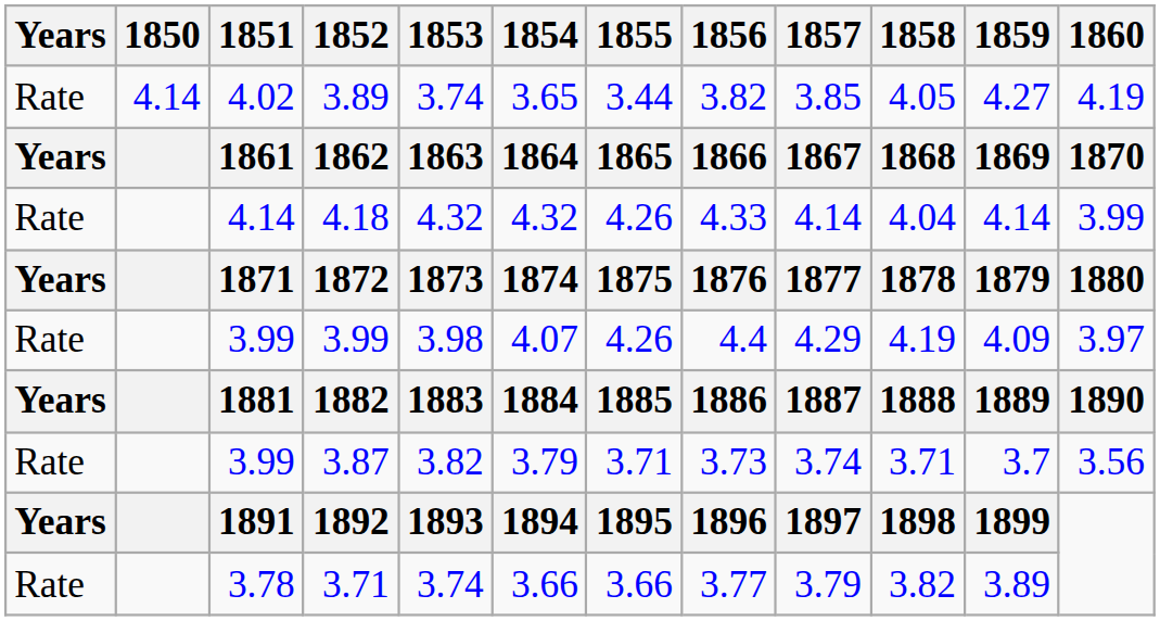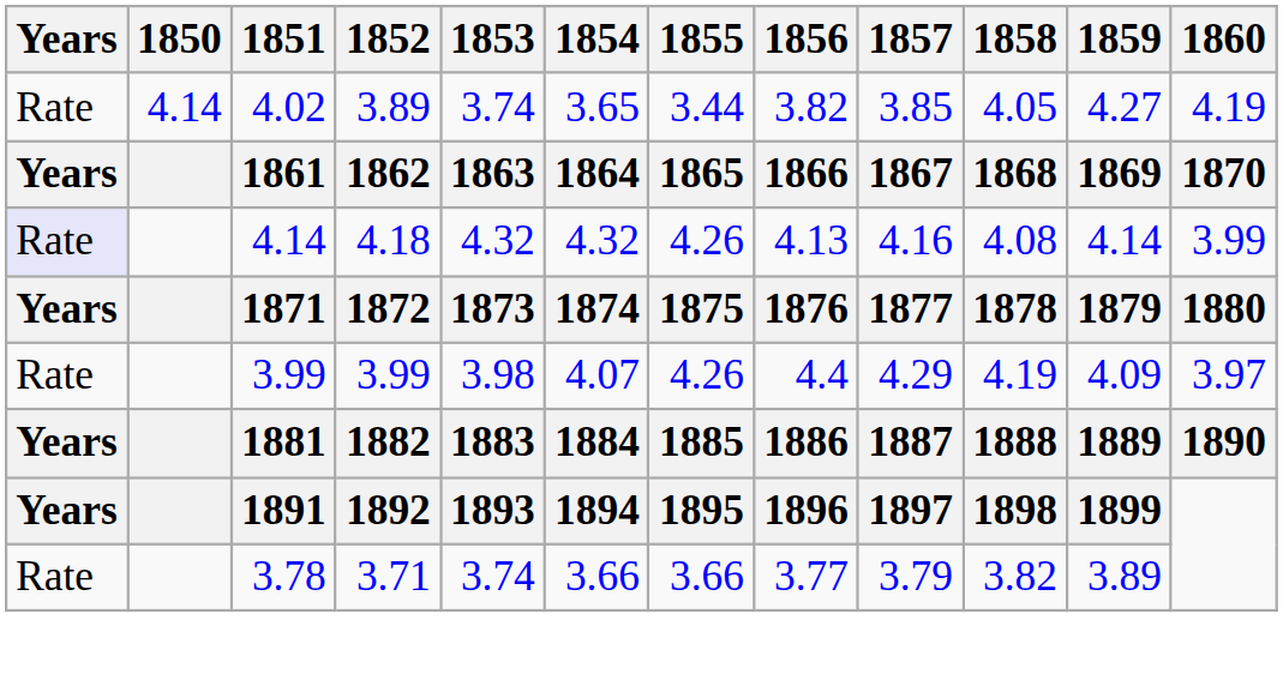4.18 | Years: no background -> lavender background
4.18 | 1856: 4.33 -> 4.13
4.18 | 1857: 4.14 -> 4.16
4.18 | 1858: 4.04 -> 4.08
- row: Rate | 3.99 | 3.87 | 3.82 | 3.79 | 3.71 | 3.73 | 3.74 | 3.71 | 3.7 | 3.56
